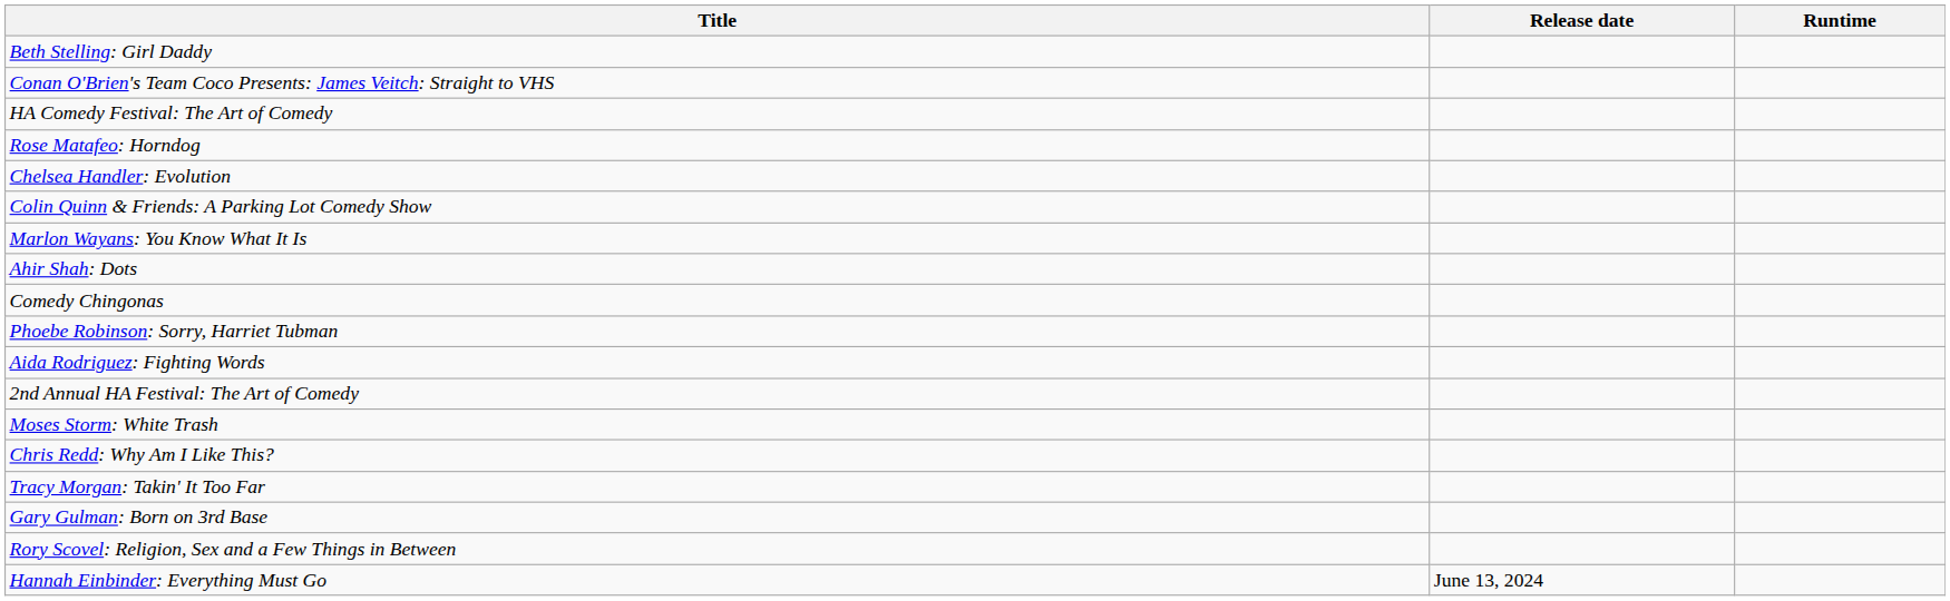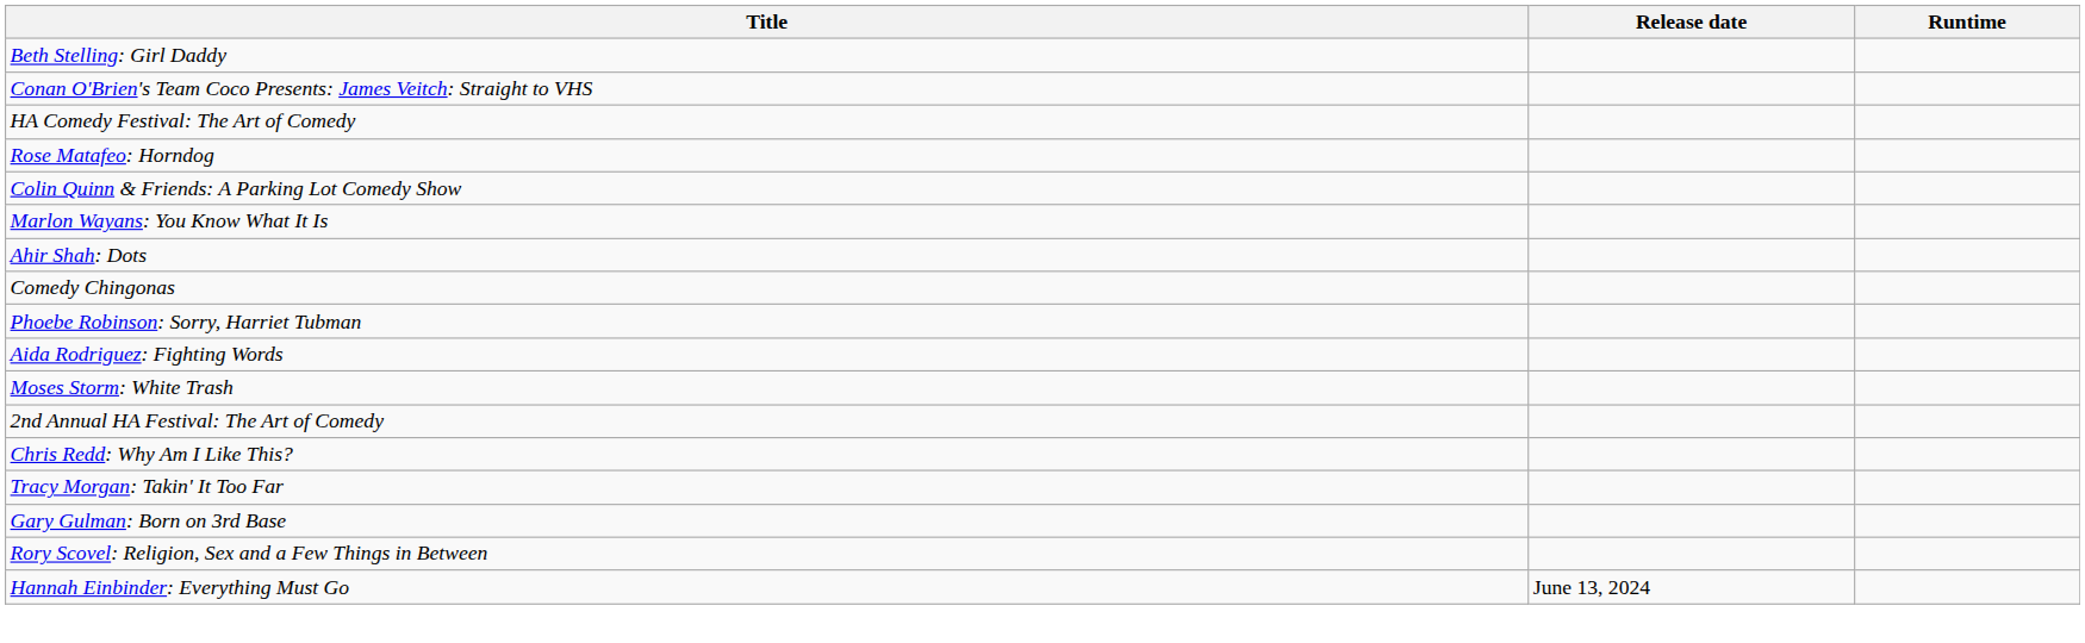- row: Chelsea Handler: Evolution
rows swapped: 2nd Annual HA Festival: The Art of Comedy <-> Moses Storm: White Trash
